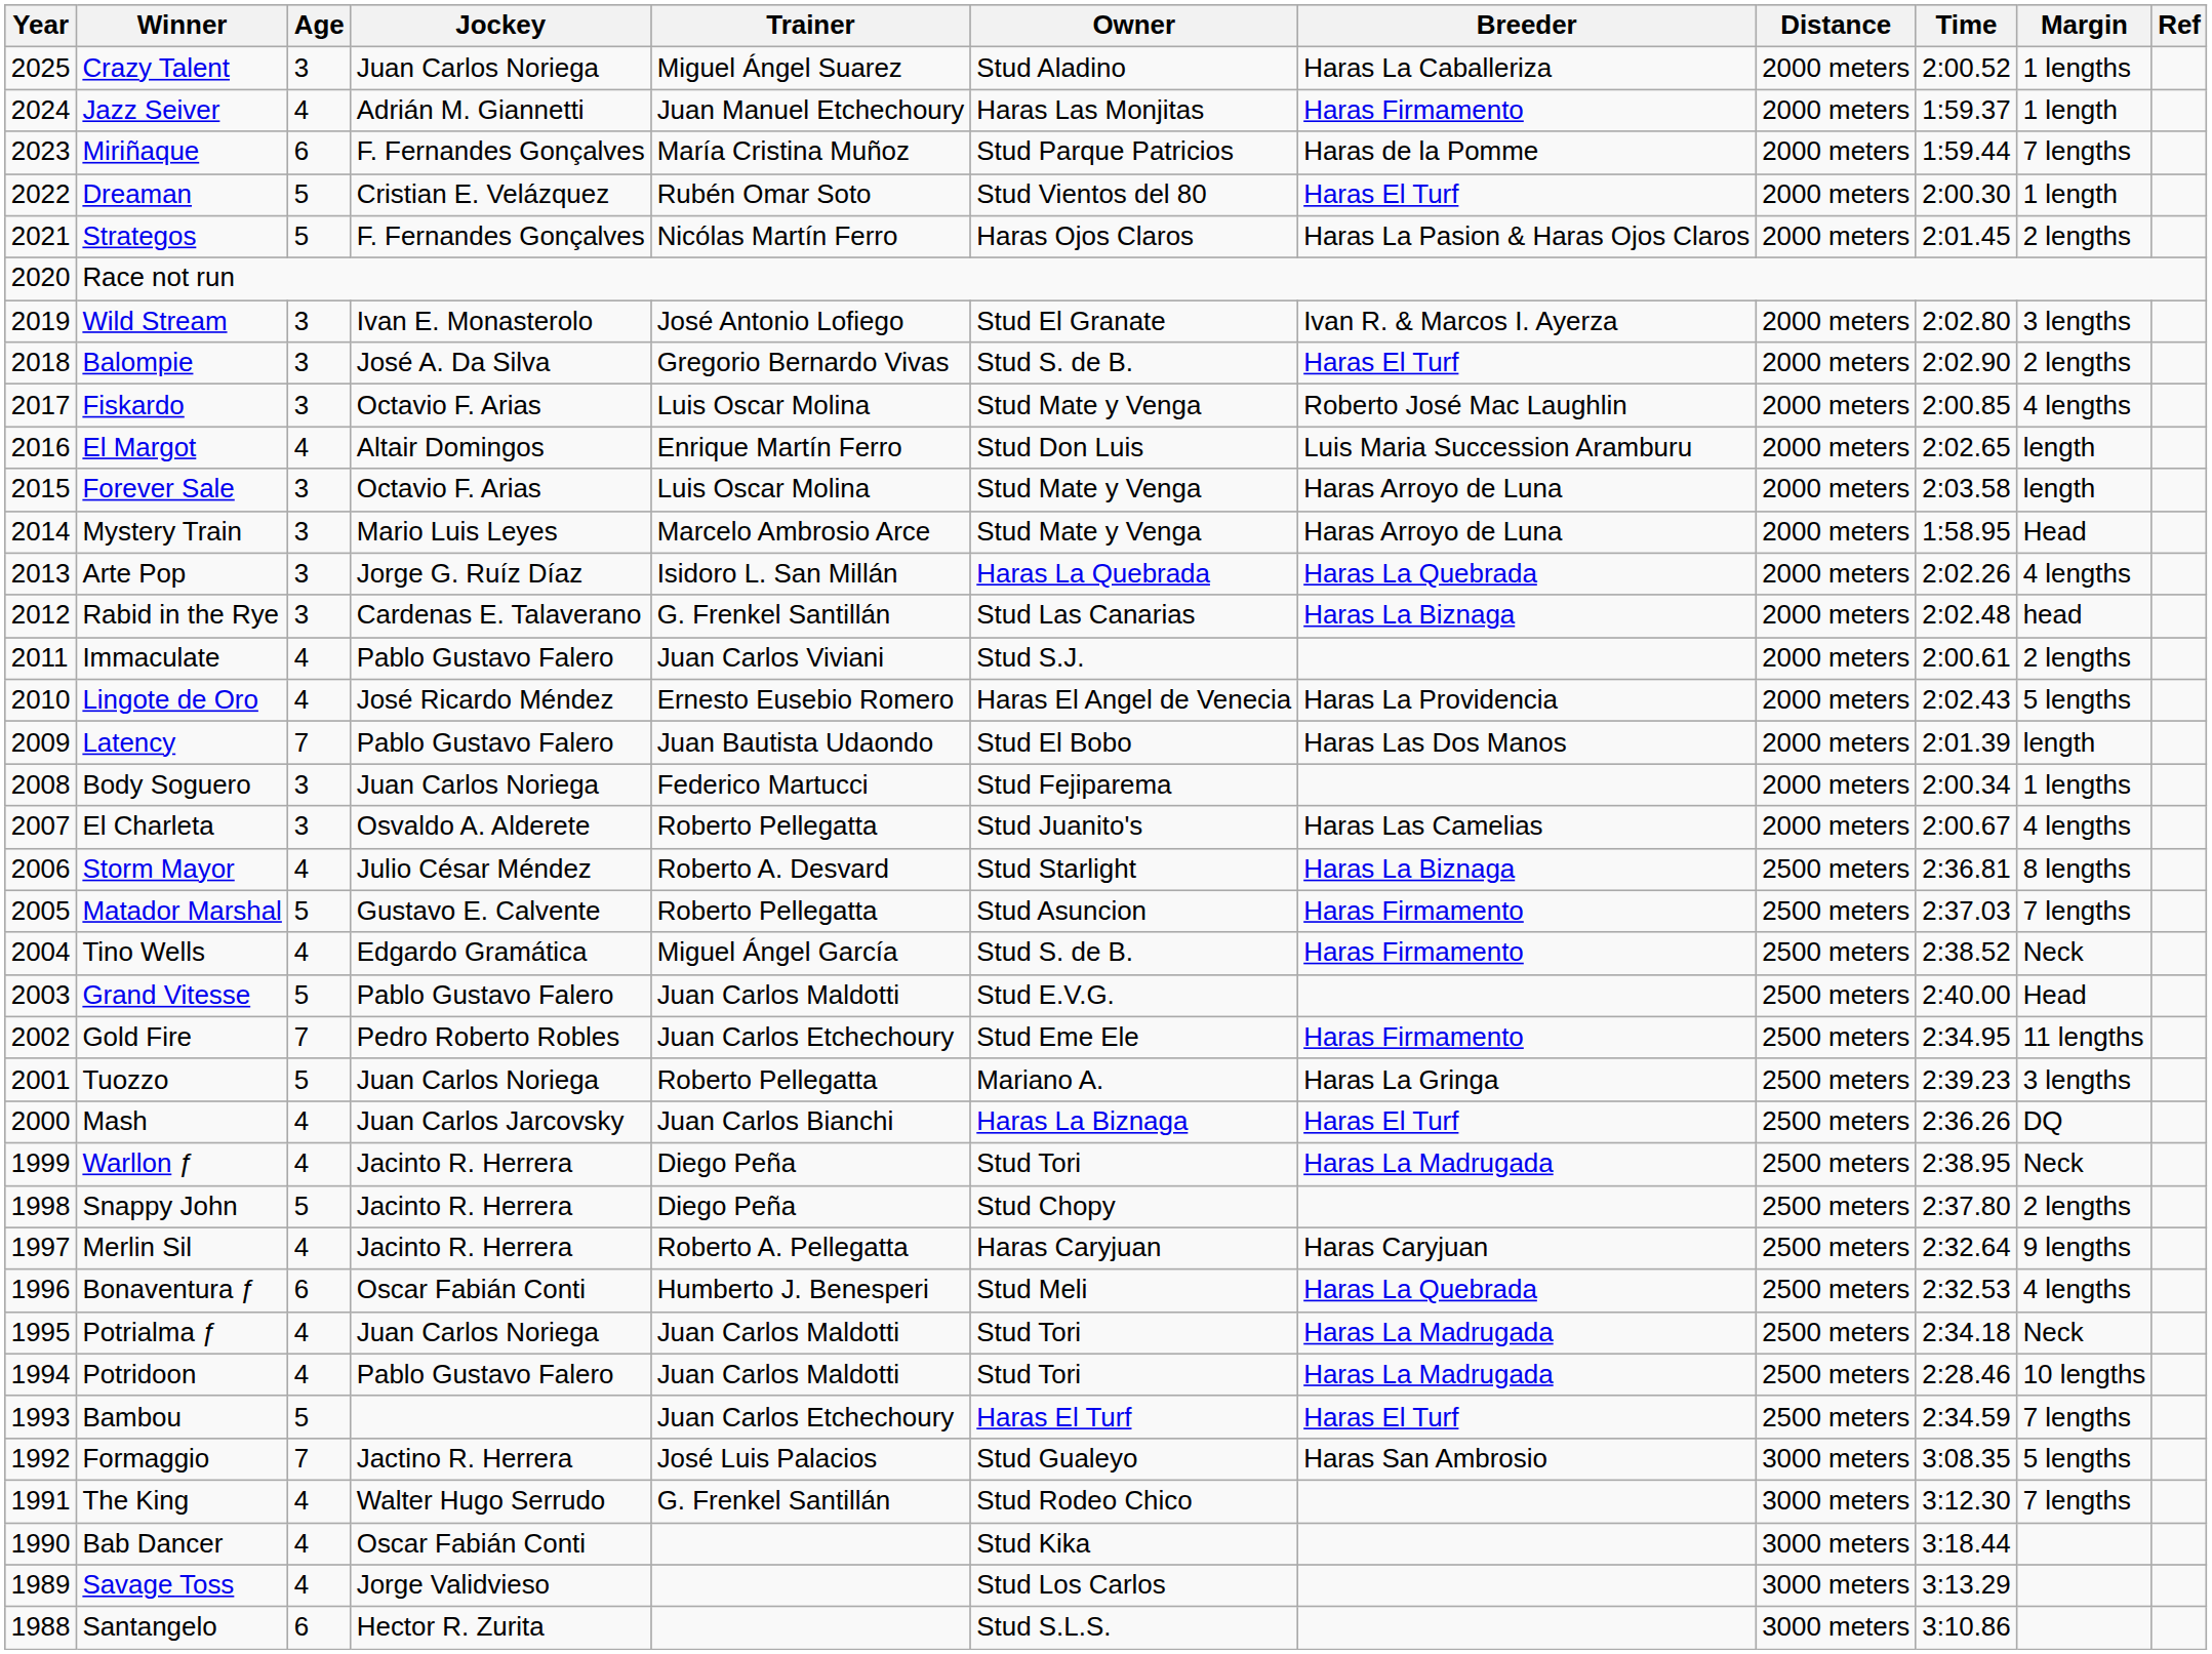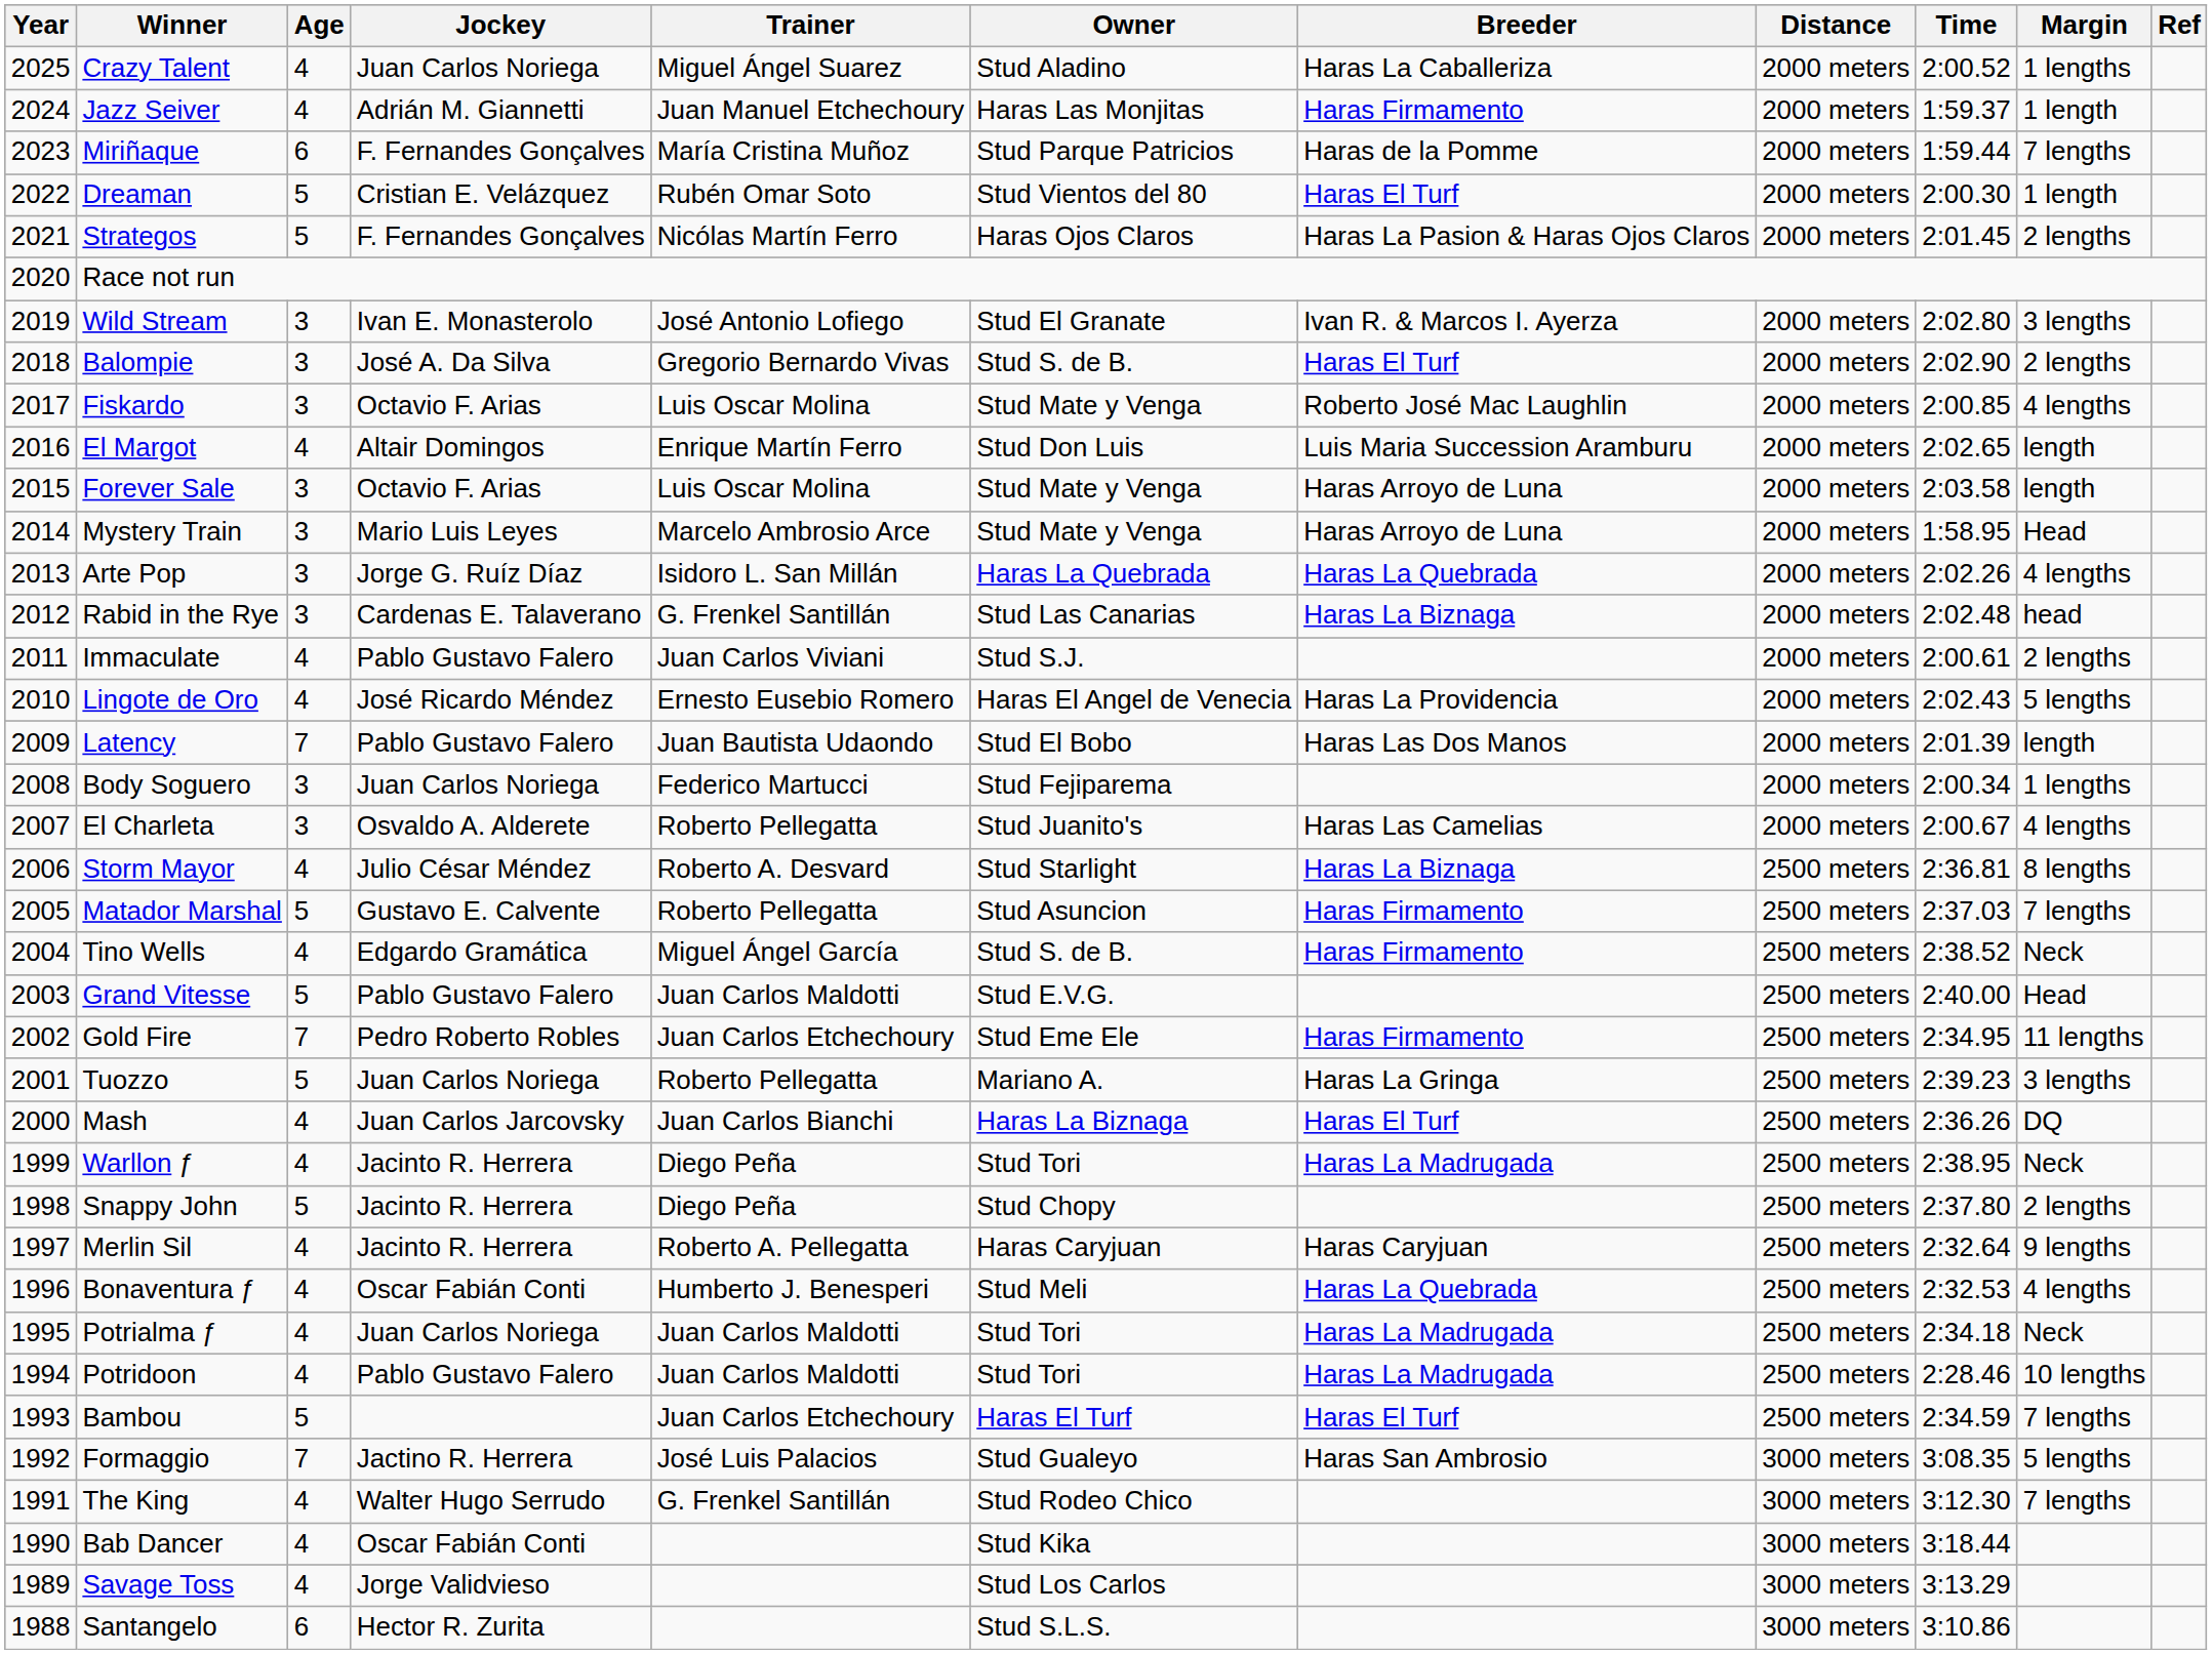Crazy Talent | Age: 3 -> 4
Bonaventura ƒ | Age: 6 -> 4
